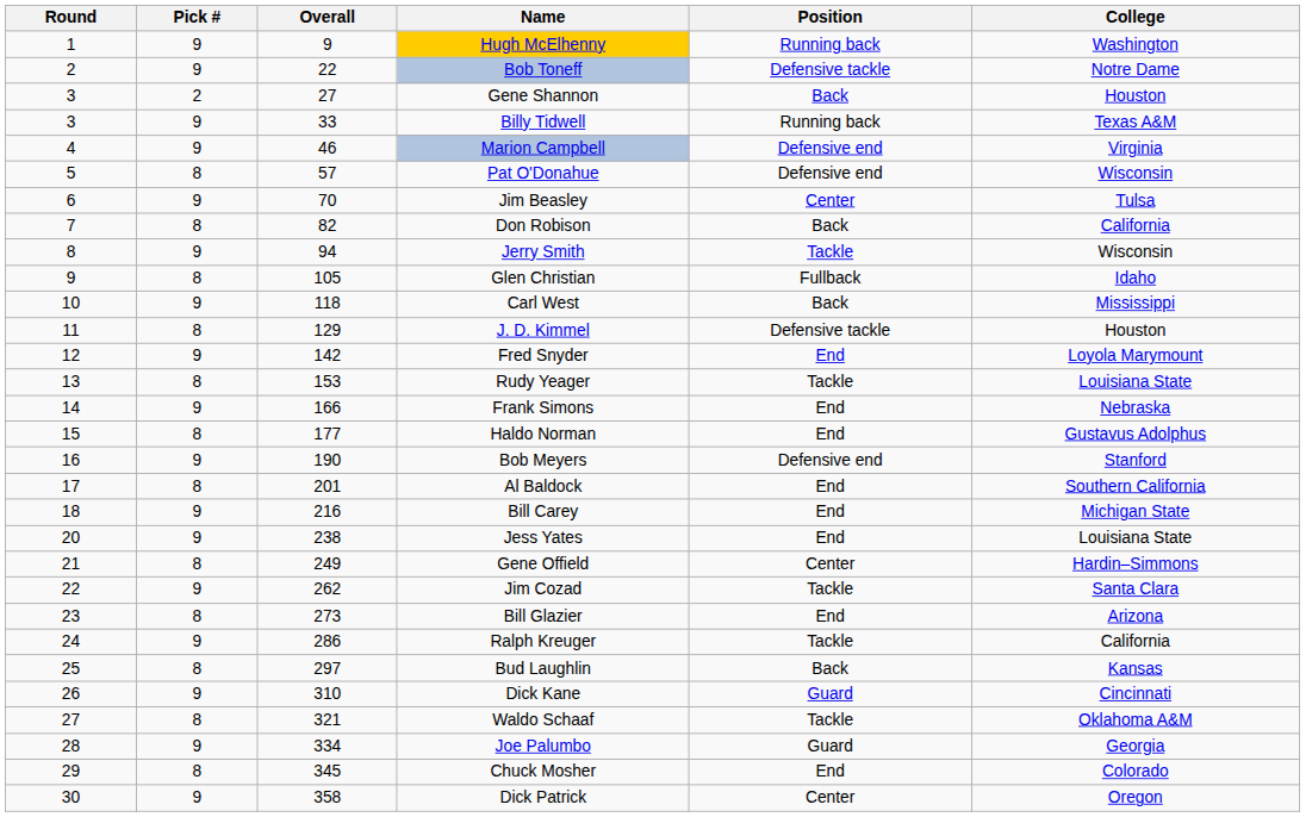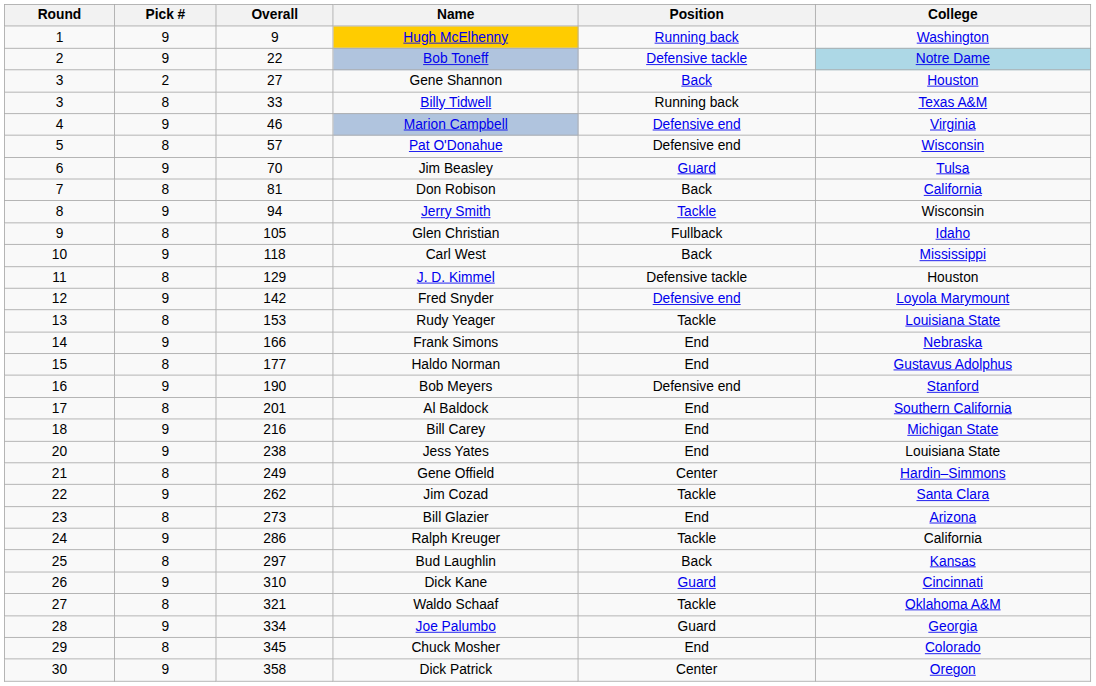Bob Toneff | College: no background -> lightblue background
Billy Tidwell | Pick #: 9 -> 8
Jim Beasley | Position: Center -> Guard
Don Robison | Overall: 82 -> 81
Fred Snyder | Position: End -> Defensive end
